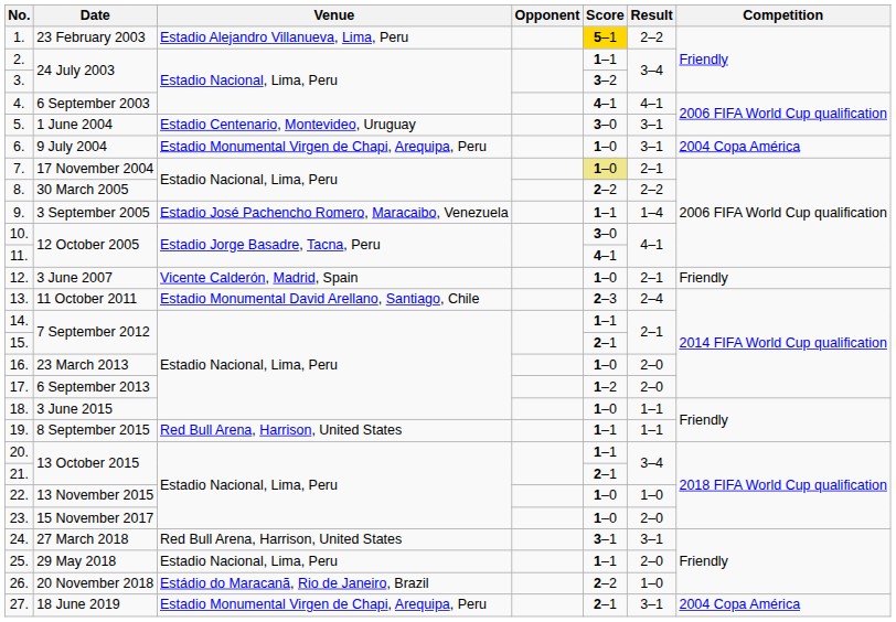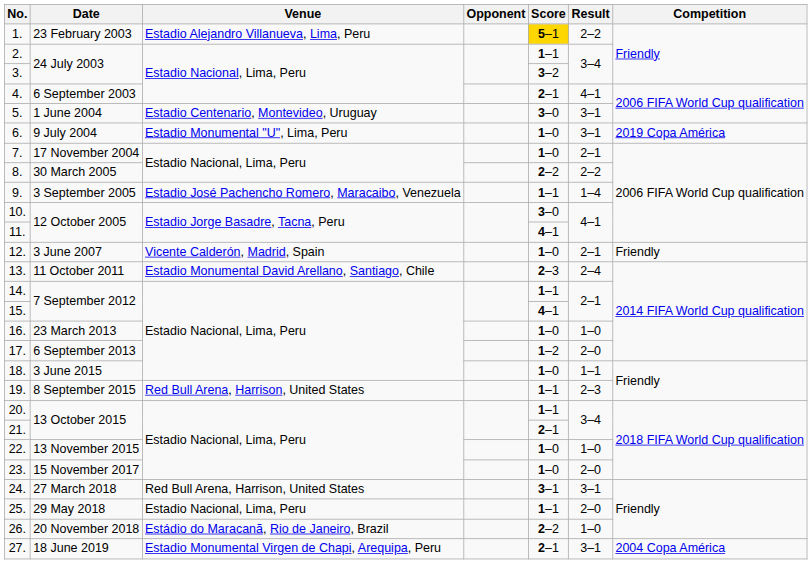4. | Score: 4–1 -> 2–1
6. | Venue: Estadio Monumental Virgen de Chapi, Arequipa, Peru -> Estadio Monumental "U", Lima, Peru
6. | Competition: 2004 Copa América -> 2019 Copa América
7. | Score: khaki background -> no background
15. | Score: 2–1 -> 4–1
16. | Result: 2–0 -> 1–0
19. | Result: 1–1 -> 2–3
